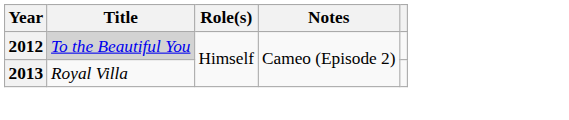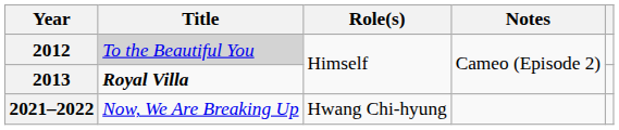2013 | Title: normal -> bold
+ row: 2021–2022 | Now, We Are Breaking Up | Hwang Chi-hyung
